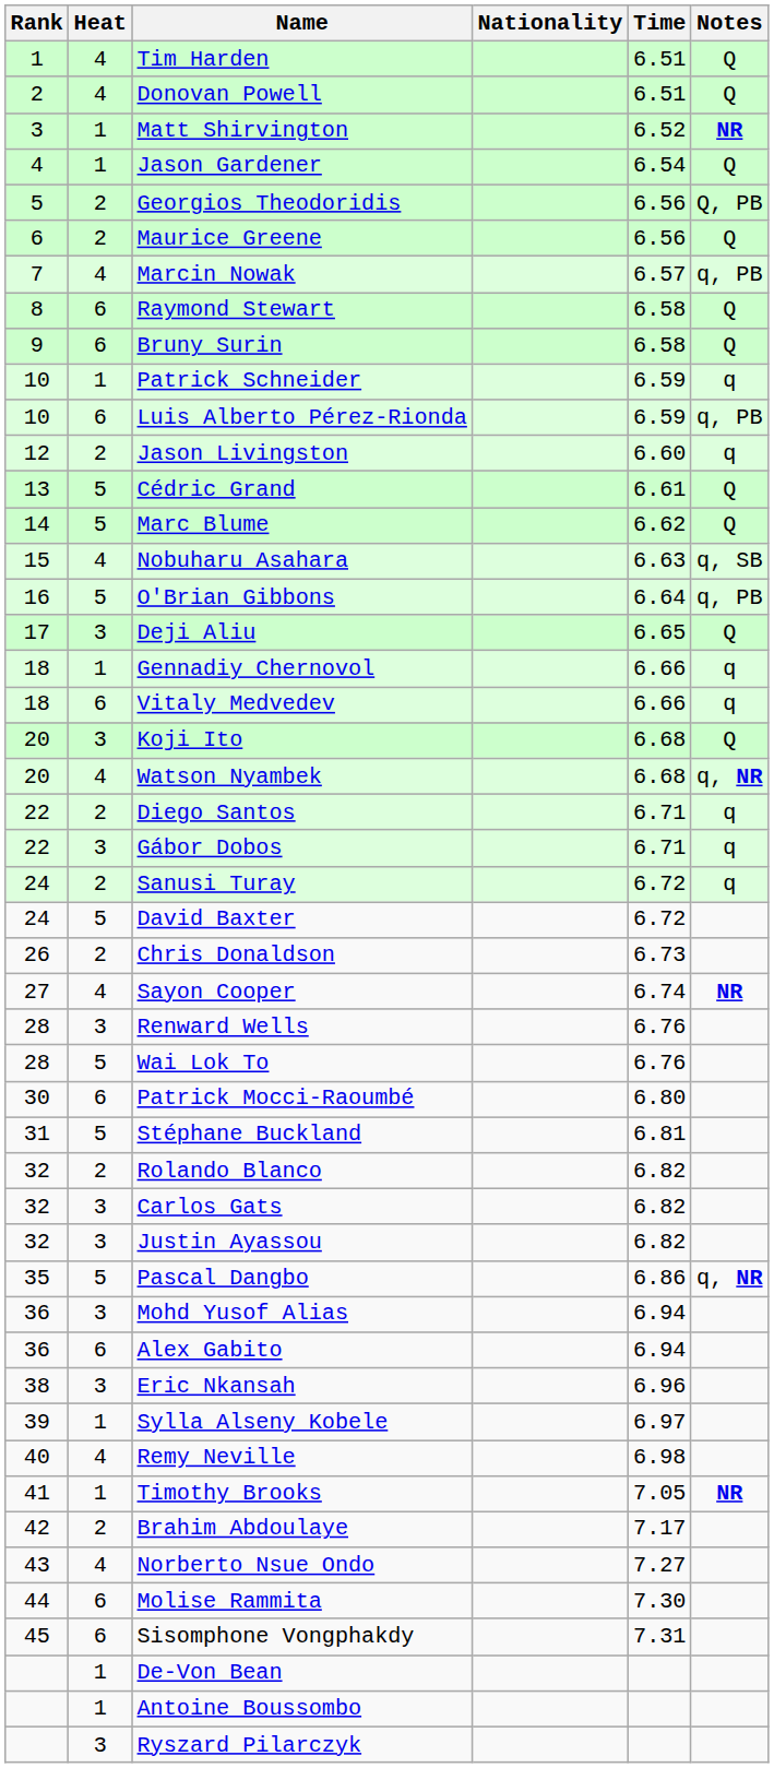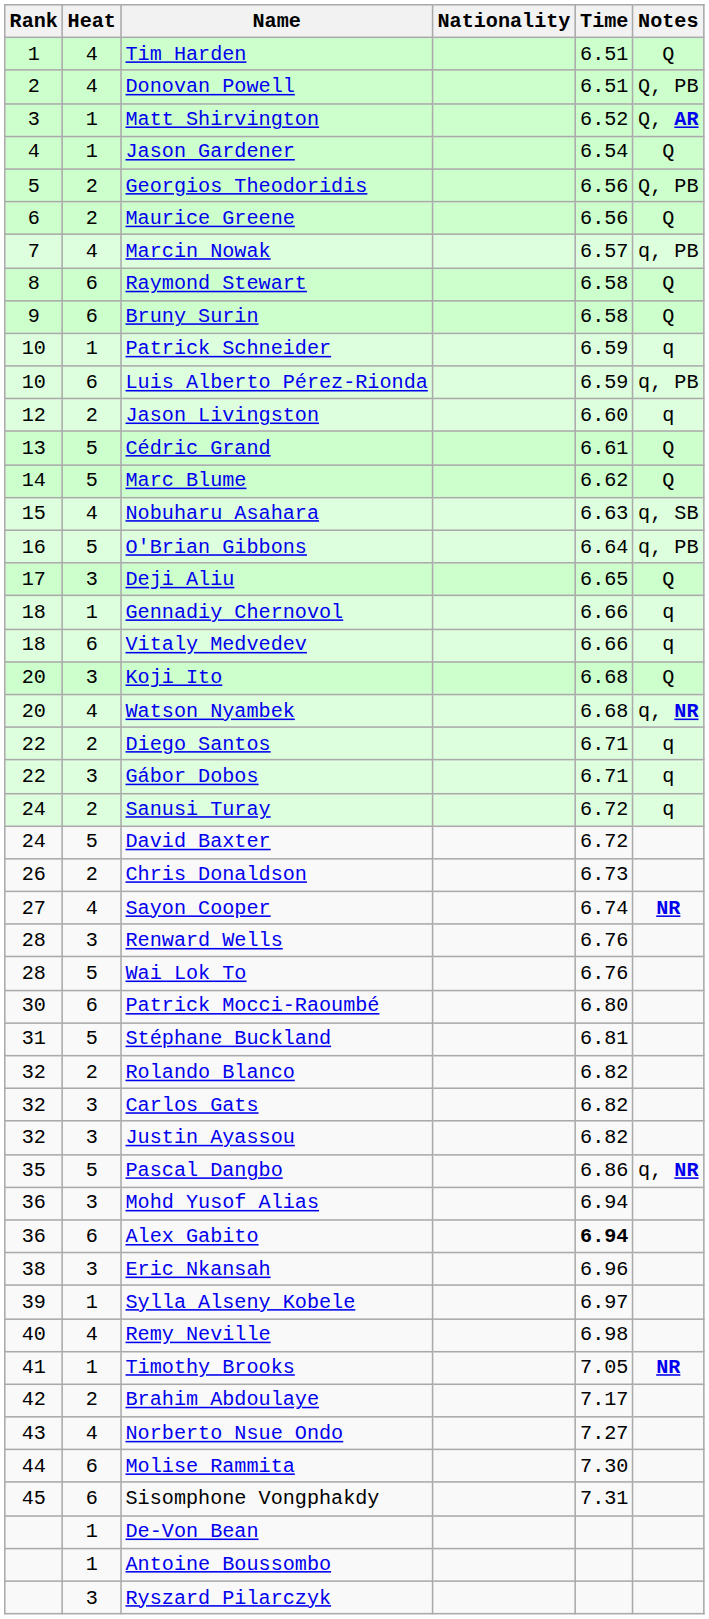Donovan Powell | Notes: Q -> Q, PB
Matt Shirvington | Notes: NR -> Q, AR
Alex Gabito | Time: normal -> bold
